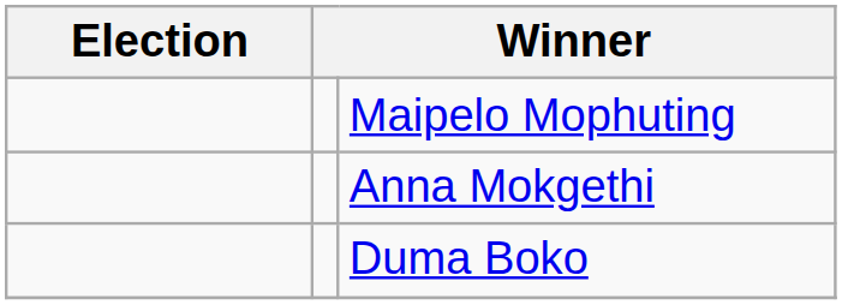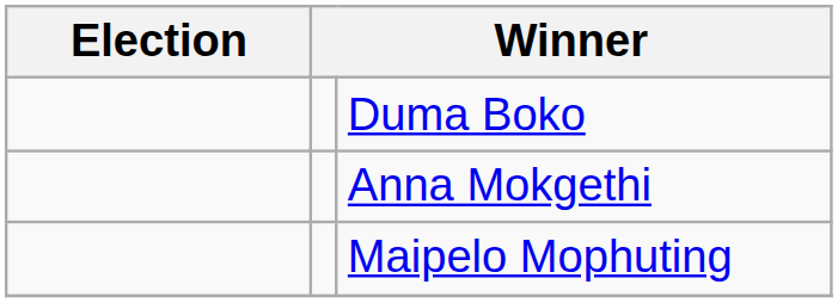rows swapped: Duma Boko <-> Maipelo Mophuting
